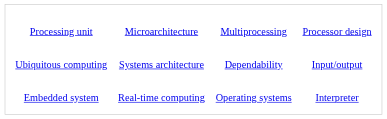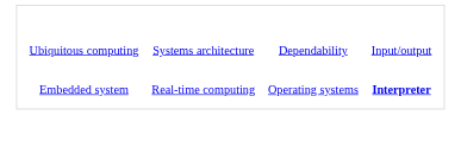- row: Processing unit | Microarchitecture | Multiprocessing | Processor design
Embedded system | column 4: normal -> bold
